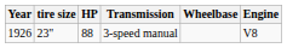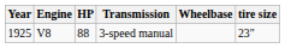columns swapped: Engine <-> tire size
3-speed manual | Year: 1926 -> 1925
